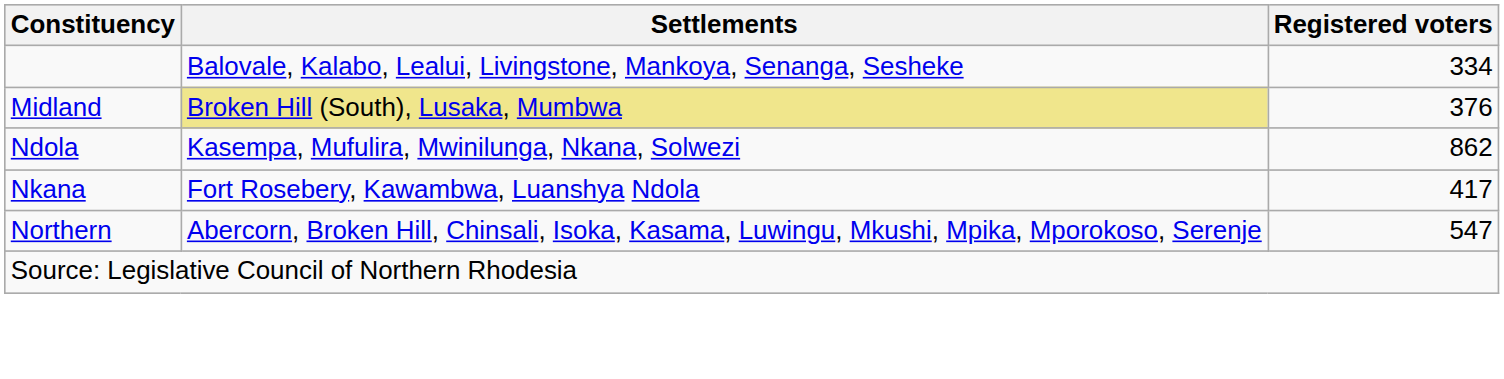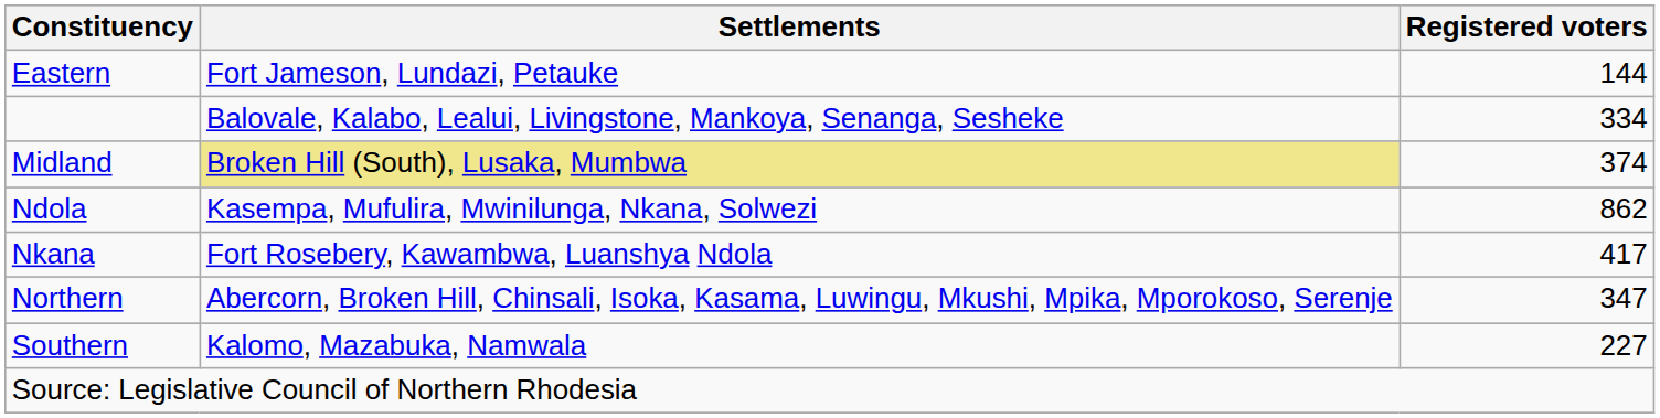+ row: Eastern | Fort Jameson, Lundazi, Petauke | 144
Midland | Registered voters: 376 -> 374
Northern | Registered voters: 547 -> 347
+ row: Southern | Kalomo, Mazabuka, Namwala | 227
